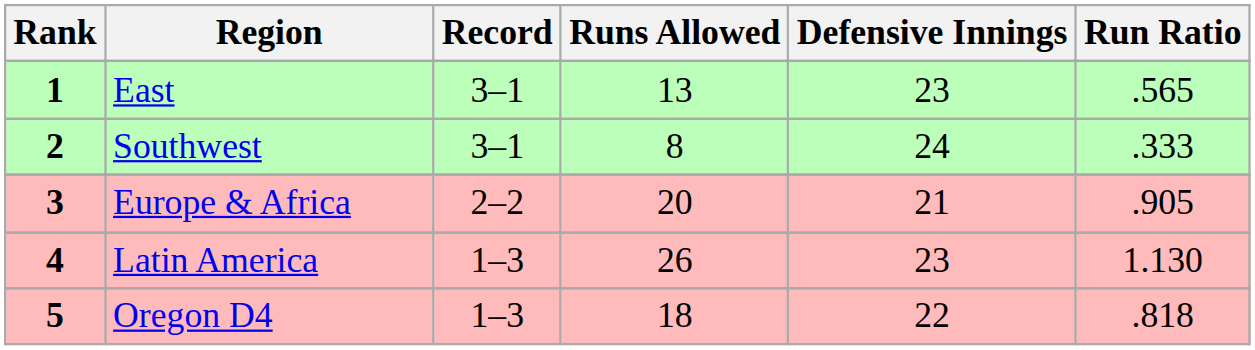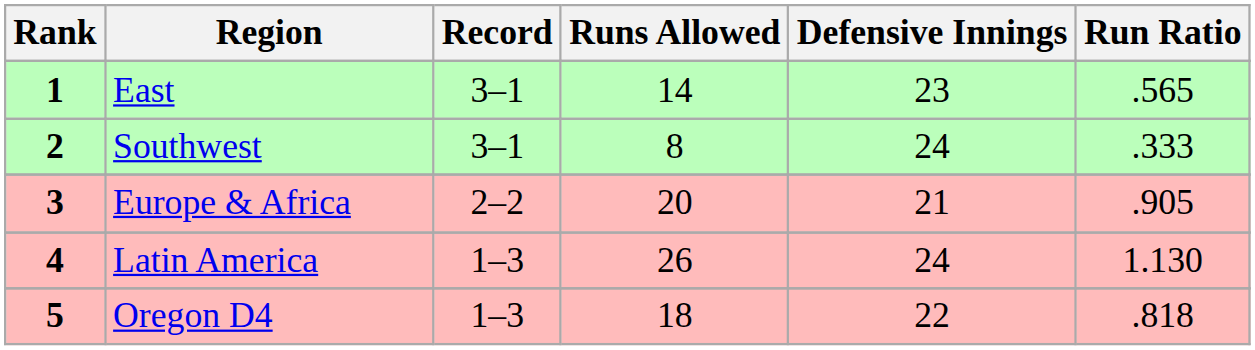East | Runs Allowed: 13 -> 14
Latin America | Defensive Innings: 23 -> 24
